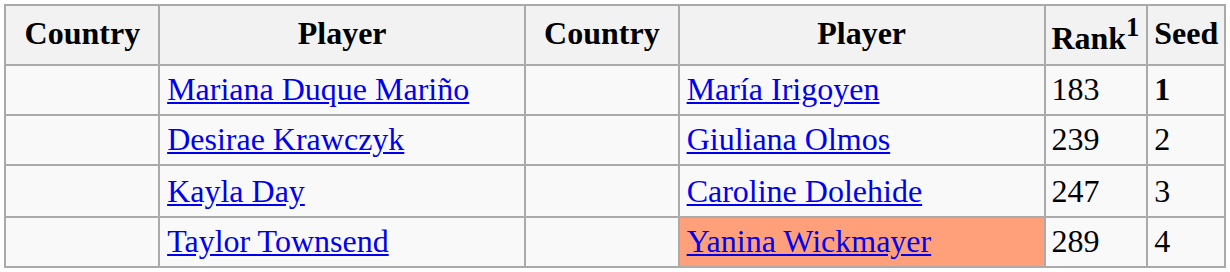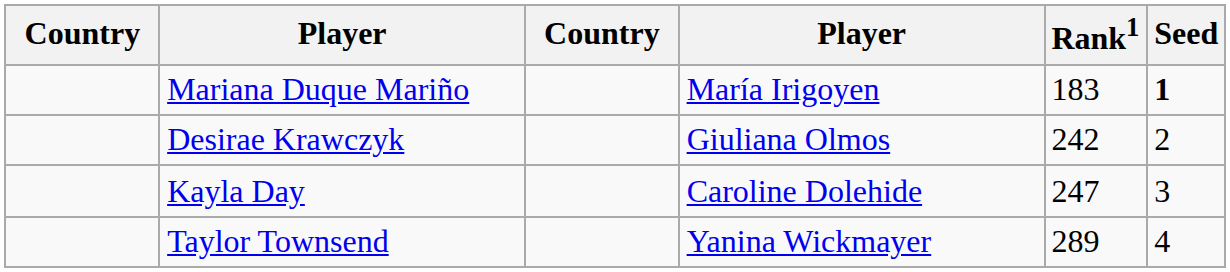Desirae Krawczyk | Rank1: 239 -> 242
Taylor Townsend | column 4: lightsalmon background -> no background
